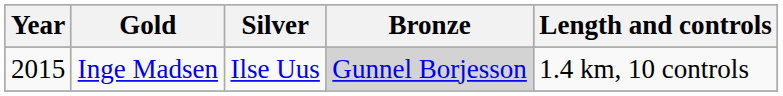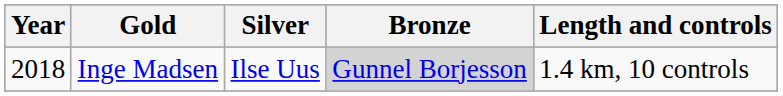Inge Madsen | Year: 2015 -> 2018
